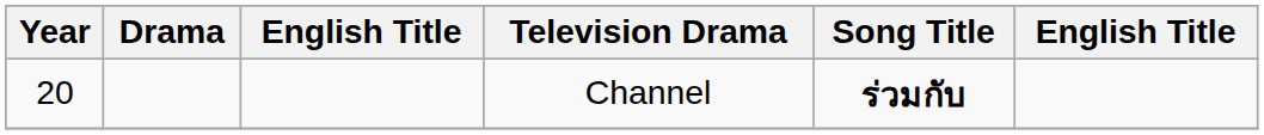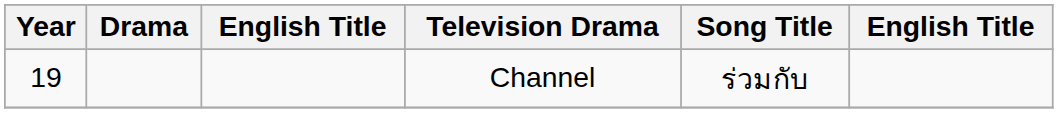Channel | Year: 20 -> 19
Channel | Song Title: bold -> normal
